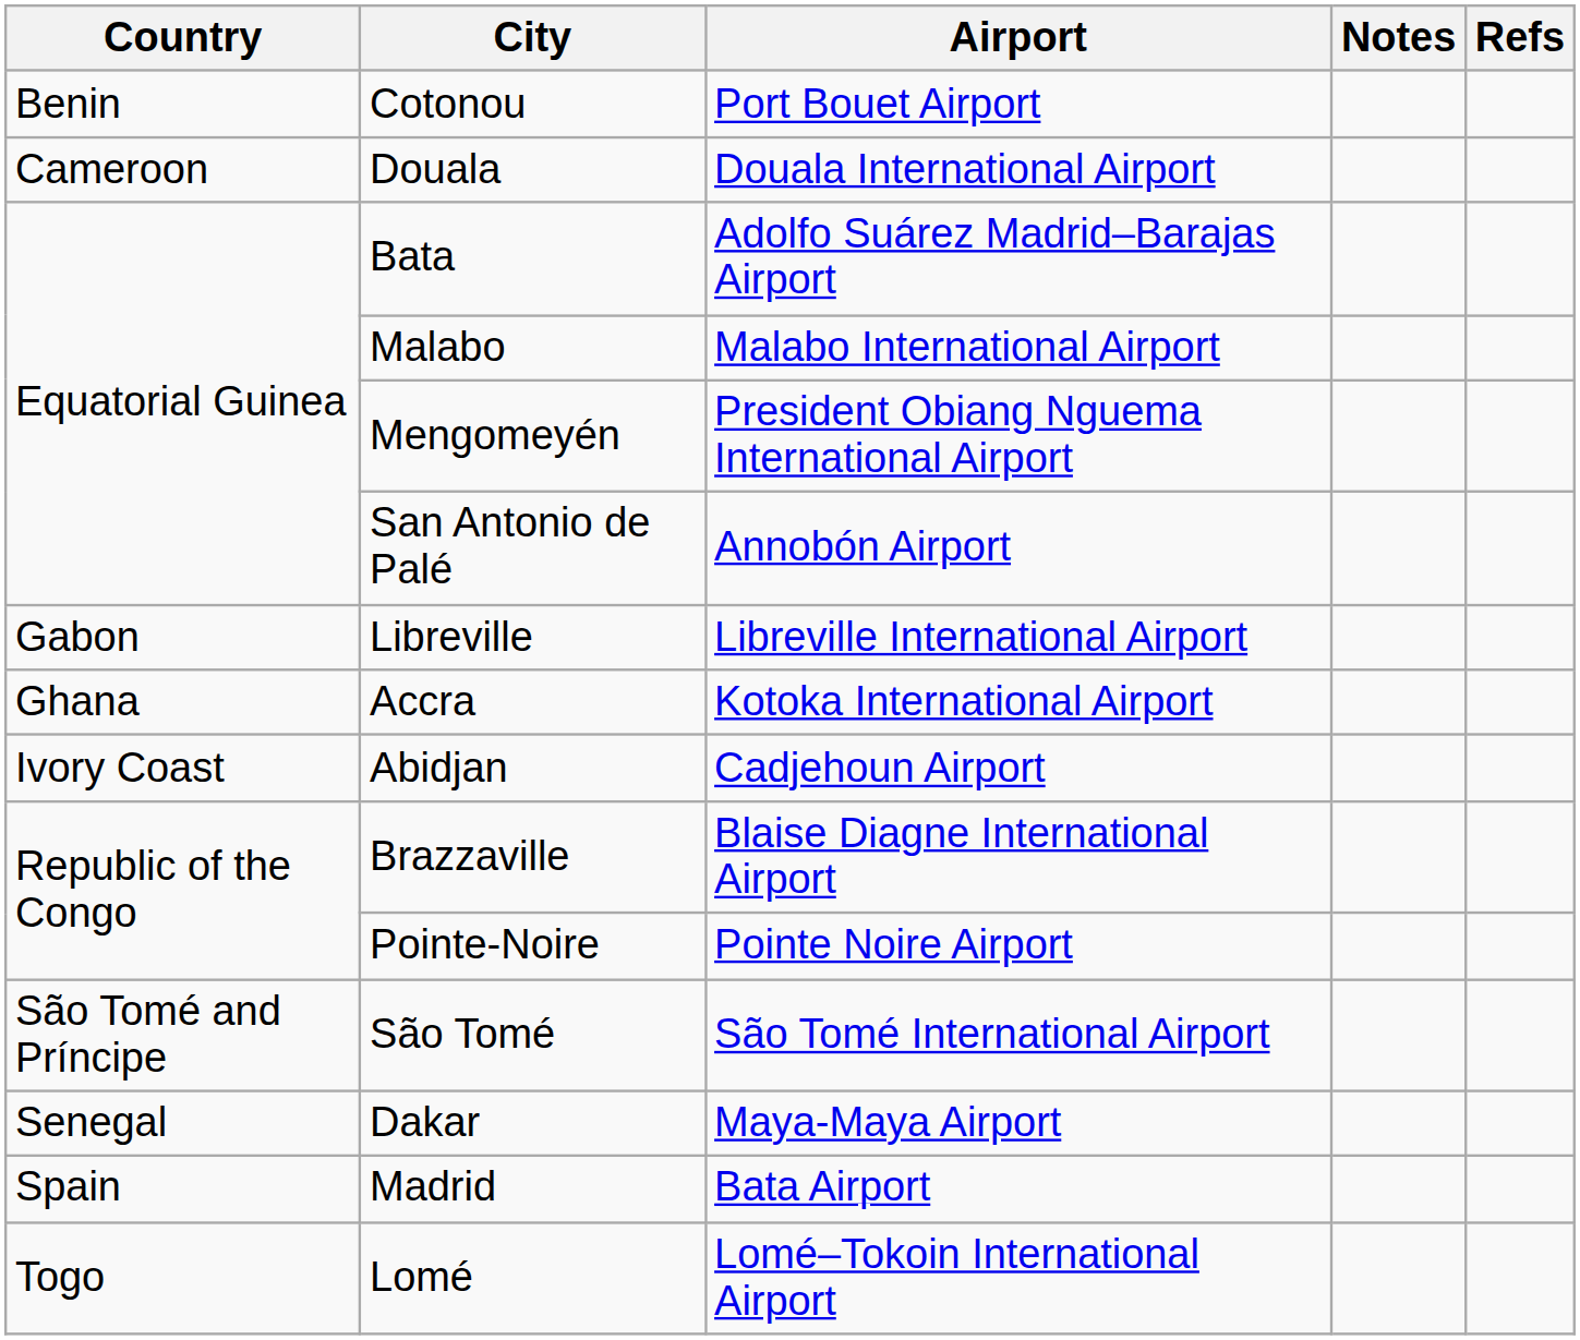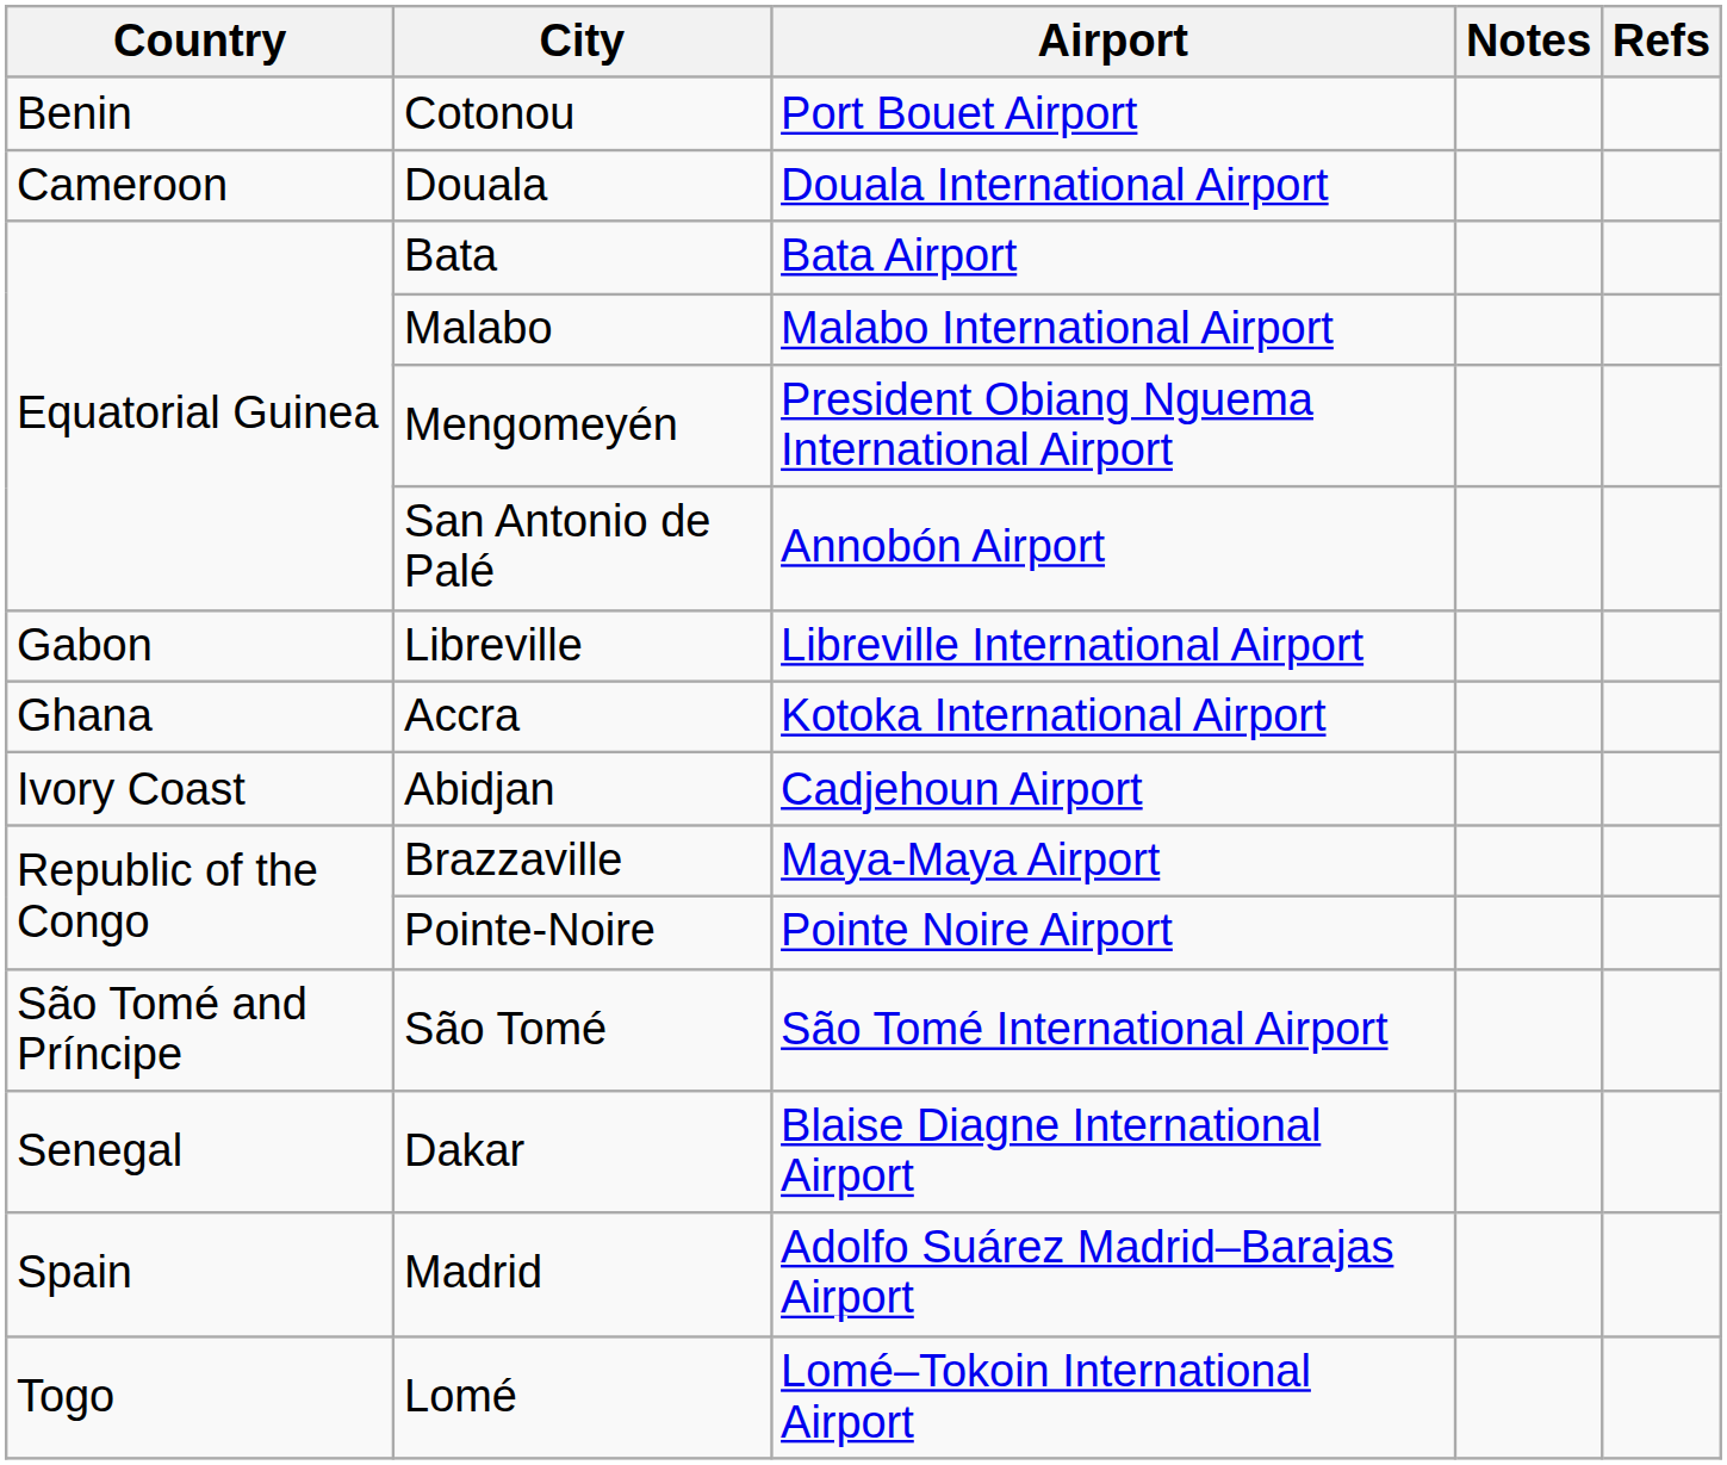Bata | Airport: Adolfo Suárez Madrid–Barajas Airport -> Bata Airport
Brazzaville | Airport: Blaise Diagne International Airport -> Maya-Maya Airport
Dakar | Airport: Maya-Maya Airport -> Blaise Diagne International Airport
Madrid | Airport: Bata Airport -> Adolfo Suárez Madrid–Barajas Airport
